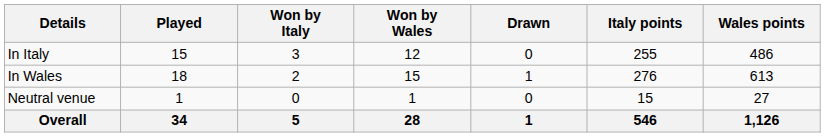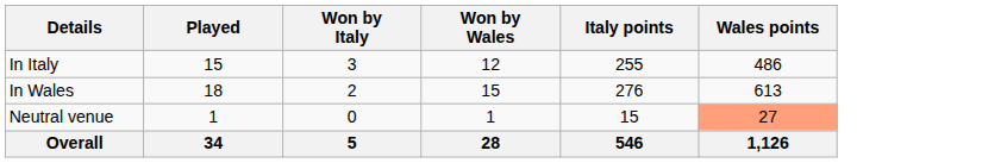- column: Drawn | 0 | 1 | 0 | 1
Neutral venue | Wales points: no background -> lightsalmon background
